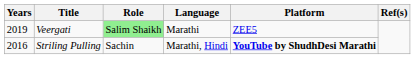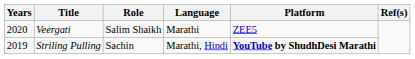Veergati | Years: 2019 -> 2020
Veergati | Role: lightgreen background -> no background
Striling Pulling | Years: 2016 -> 2019
